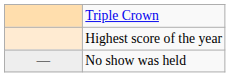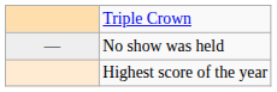rows swapped: Highest score of the year <-> No show was held
